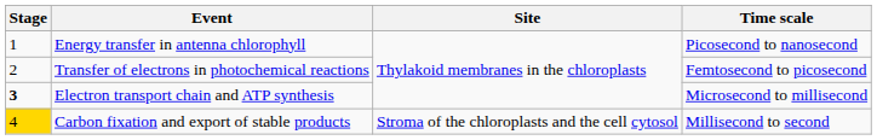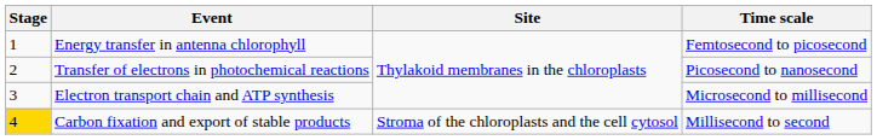Energy transfer in antenna chlorophyll | Time scale: Picosecond to nanosecond -> Femtosecond to picosecond
Transfer of electrons in photochemical reactions | Time scale: Femtosecond to picosecond -> Picosecond to nanosecond
Electron transport chain and ATP synthesis | Stage: bold -> normal
